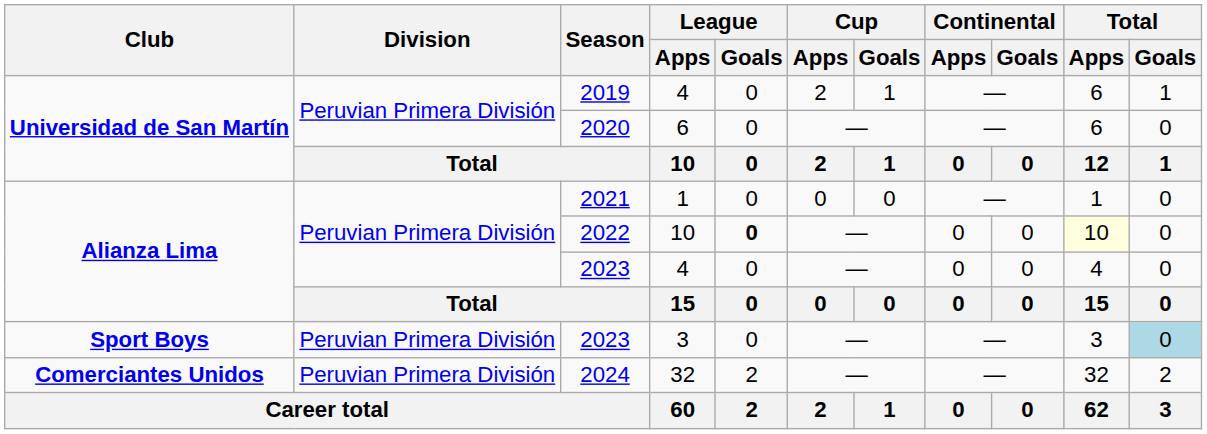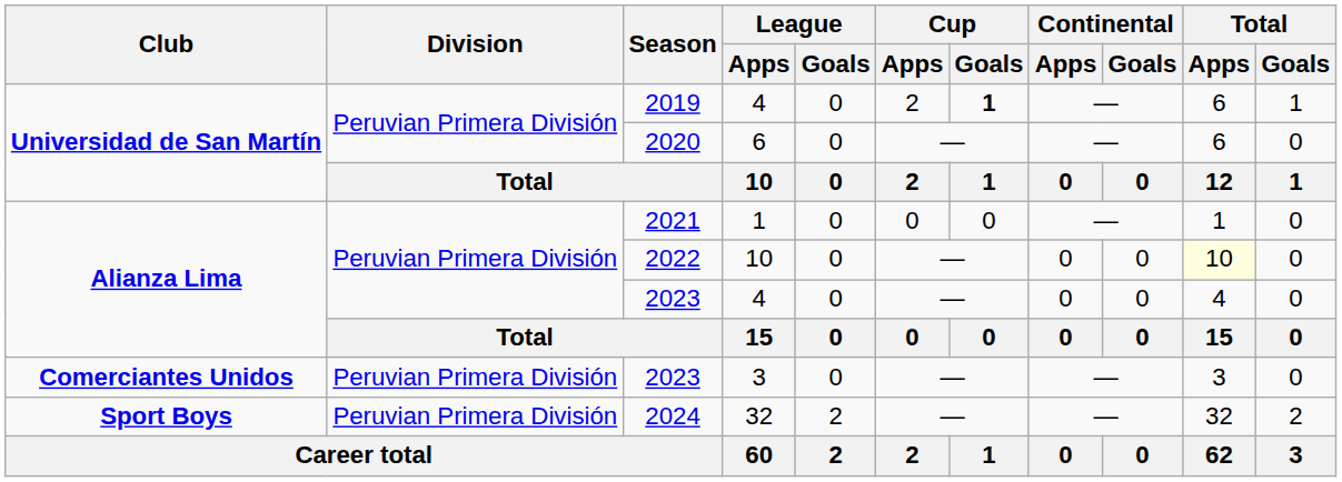2019 | Cup / Goals: normal -> bold
2022 | League / Goals: bold -> normal
2023 / 3 | Club: Sport Boys -> Comerciantes Unidos
2023 / 3 | Total / Goals: lightblue background -> no background
2024 | Club: Comerciantes Unidos -> Sport Boys
